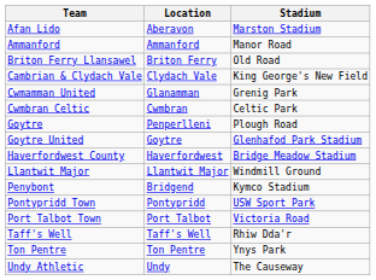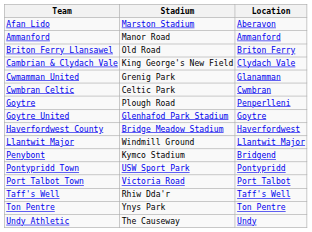columns swapped: Location <-> Stadium
